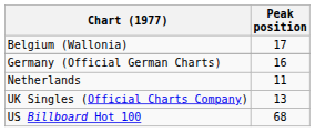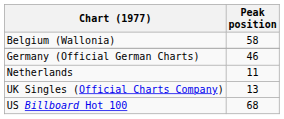Belgium (Wallonia) | Peak position: 17 -> 58
Germany (Official German Charts) | Peak position: 16 -> 46
